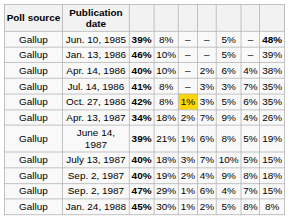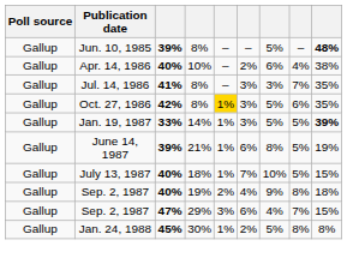- row: Gallup | Jan. 13, 1986 | 46% | 10% | – | – | 5% | – | 39%
+ row: Gallup | Jan. 19, 1987 | 33% | 14% | 1% | 3% | 5% | 5% | 39%
- row: Gallup | Apr. 13, 1987 | 34% | 18% | 2% | 7% | 9% | 4% | 26%
July 13, 1987 | column 5: 3% -> 1%
Sep. 2, 1987 / 47% | column 5: 1% -> 3%
